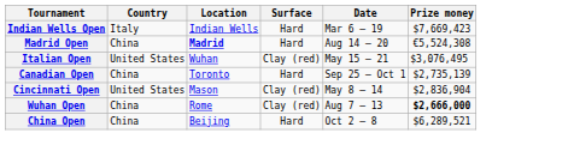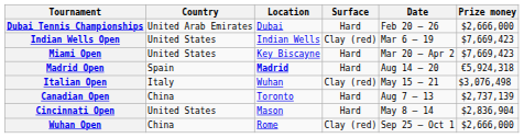+ row: Dubai Tennis Championships | United Arab Emirates | Dubai | Hard | Feb 20 – 26 | $2,666,000
Indian Wells Open | Country: Italy -> United States
Indian Wells Open | Surface: Hard -> Clay (red)
+ row: Miami Open | United States | Key Biscayne | Hard | Mar 20 – Apr 2 | $7,669,423
Madrid Open | Country: China -> Spain
Madrid Open | Prize money: €5,524,308 -> €5,924,318
Italian Open | Country: United States -> Italy
Italian Open | Prize money: $3,076,495 -> $3,076,498
Canadian Open | Date: Sep 25 – Oct 1 -> Aug 7 – 13
Canadian Open | Prize money: $2,735,139 -> $2,737,139
Cincinnati Open | Surface: Clay (red) -> Hard
Wuhan Open | Date: Aug 7 – 13 -> Sep 25 – Oct 1
Wuhan Open | Prize money: bold -> normal
- row: China Open | China | Beijing | Hard | Oct 2 – 8 | $6,289,521
